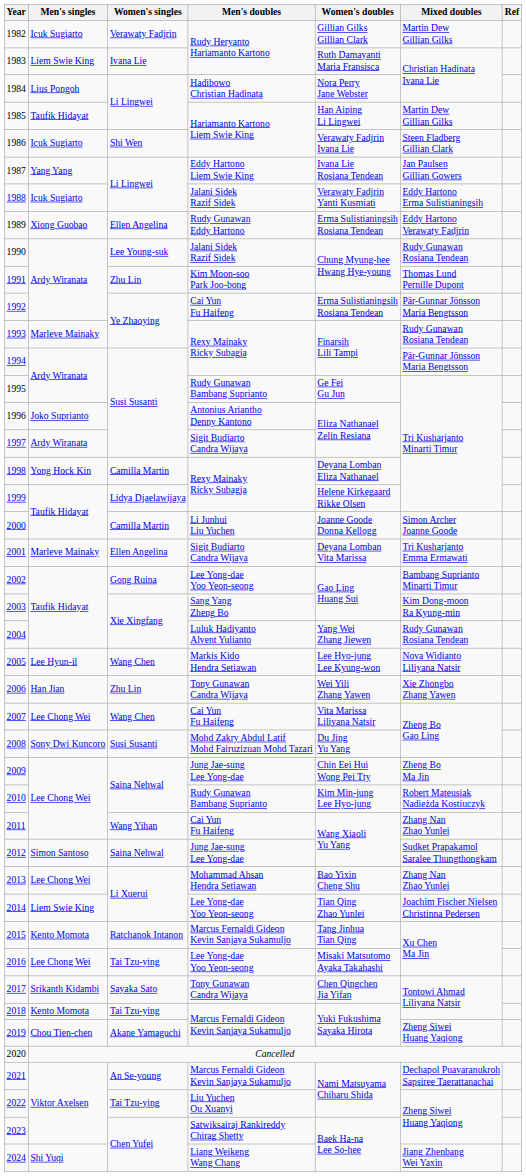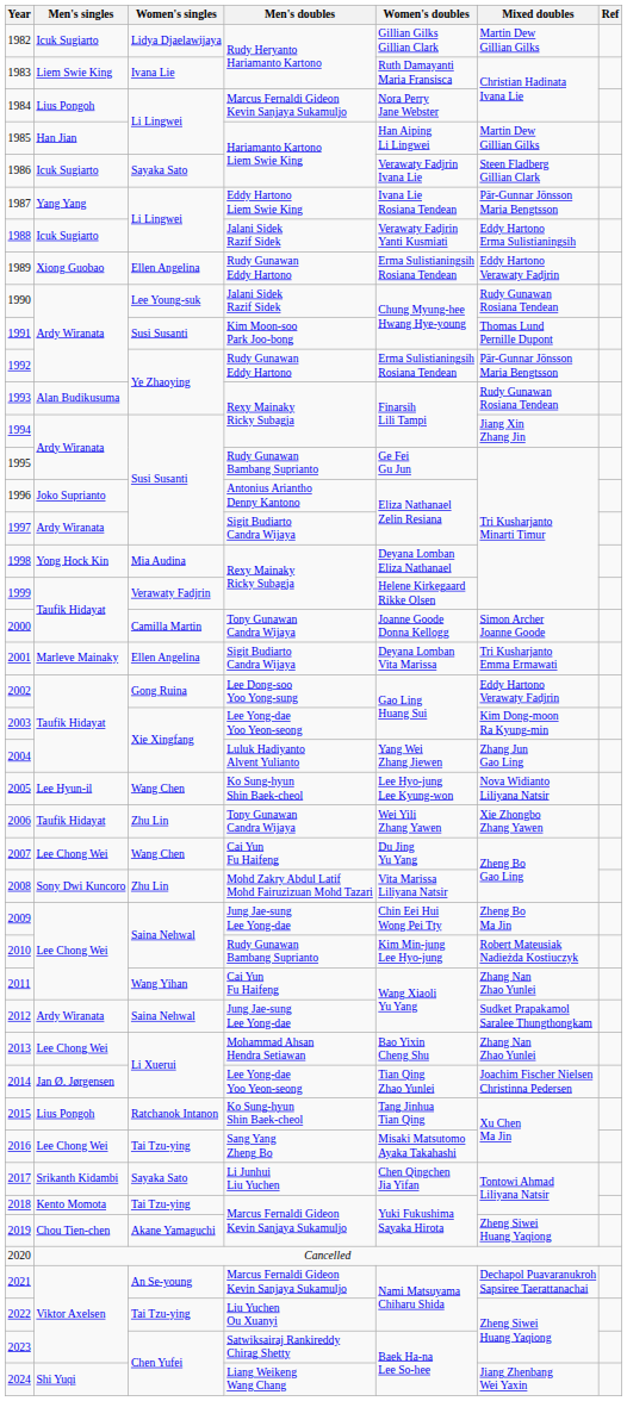1982 | Women's singles: Verawaty Fadjrin -> Lidya Djaelawijaya
1984 | Men's doubles: Hadibowo Christian Hadinata -> Marcus Fernaldi Gideon Kevin Sanjaya Sukamuljo
1985 | Men's singles: Taufik Hidayat -> Han Jian
1986 | Women's singles: Shi Wen -> Sayaka Sato
1987 | Mixed doubles: Jan Paulsen Gillian Gowers -> Pär-Gunnar Jönsson Maria Bengtsson
1991 | Women's singles: Zhu Lin -> Susi Susanti
1992 | Men's doubles: Cai Yun Fu Haifeng -> Rudy Gunawan Eddy Hartono
1993 | Men's singles: Marleve Mainaky -> Alan Budikusuma
1994 | Mixed doubles: Pär-Gunnar Jönsson Maria Bengtsson -> Jiang Xin Zhang Jin
1998 | Women's singles: Camilla Martin -> Mia Audina
1999 | Women's singles: Lidya Djaelawijaya -> Verawaty Fadjrin
2000 | Men's doubles: Li Junhui Liu Yuchen -> Tony Gunawan Candra Wijaya
2002 | Men's doubles: Lee Yong-dae Yoo Yeon-seong -> Lee Dong-soo Yoo Yong-sung
2002 | Mixed doubles: Bambang Suprianto Minarti Timur -> Eddy Hartono Verawaty Fadjrin
2003 | Men's doubles: Sang Yang Zheng Bo -> Lee Yong-dae Yoo Yeon-seong
2004 | Mixed doubles: Rudy Gunawan Rosiana Tendean -> Zhang Jun Gao Ling
2005 | Men's doubles: Markis Kido Hendra Setiawan -> Ko Sung-hyun Shin Baek-cheol
2006 | Men's singles: Han Jian -> Taufik Hidayat
2007 | Women's doubles: Vita Marissa Liliyana Natsir -> Du Jing Yu Yang
2008 | Women's singles: Susi Susanti -> Zhu Lin
2008 | Women's doubles: Du Jing Yu Yang -> Vita Marissa Liliyana Natsir
2012 | Men's singles: Simon Santoso -> Ardy Wiranata
2014 | Men's singles: Liem Swie King -> Jan Ø. Jørgensen
2015 | Men's singles: Kento Momota -> Lius Pongoh
2015 | Men's doubles: Marcus Fernaldi Gideon Kevin Sanjaya Sukamuljo -> Ko Sung-hyun Shin Baek-cheol
2016 | Men's doubles: Lee Yong-dae Yoo Yeon-seong -> Sang Yang Zheng Bo
2017 | Men's doubles: Tony Gunawan Candra Wijaya -> Li Junhui Liu Yuchen
